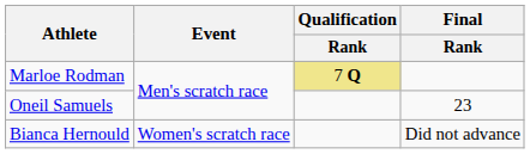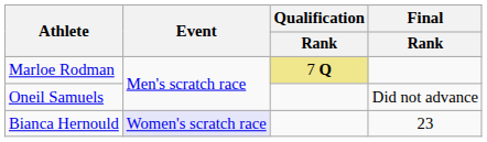Oneil Samuels | Final / Rank: 23 -> Did not advance
Bianca Hernould | Event: no background -> lavender background
Bianca Hernould | Final / Rank: Did not advance -> 23
